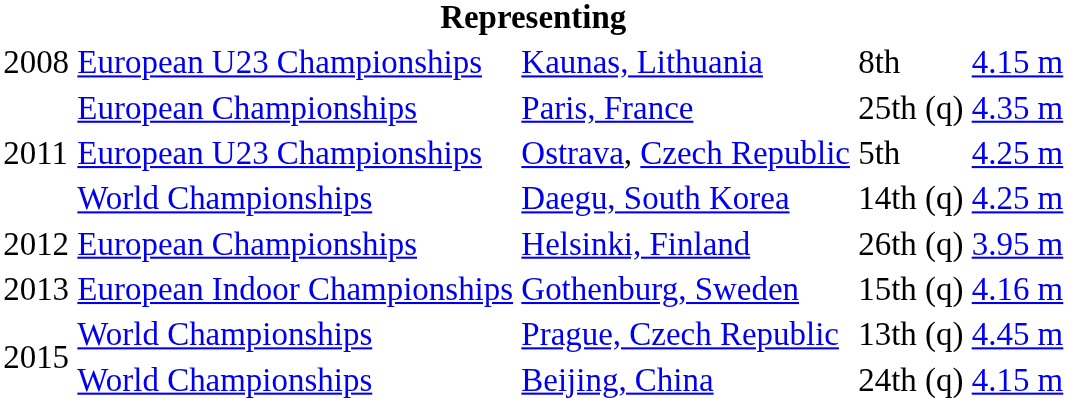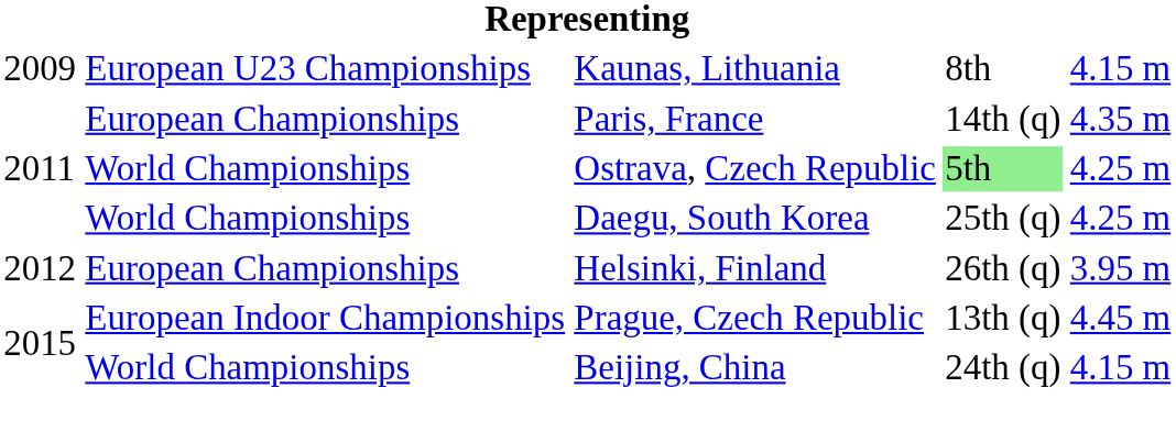Kaunas, Lithuania | column 1: 2008 -> 2009
Paris, France | column 4: 25th (q) -> 14th (q)
Ostrava, Czech Republic | column 2: European U23 Championships -> World Championships
Ostrava, Czech Republic | column 4: no background -> lightgreen background
Daegu, South Korea | column 4: 14th (q) -> 25th (q)
- row: 2013 | European Indoor Championships | Gothenburg, Sweden | 15th (q) | 4.16 m
Prague, Czech Republic | column 2: World Championships -> European Indoor Championships
